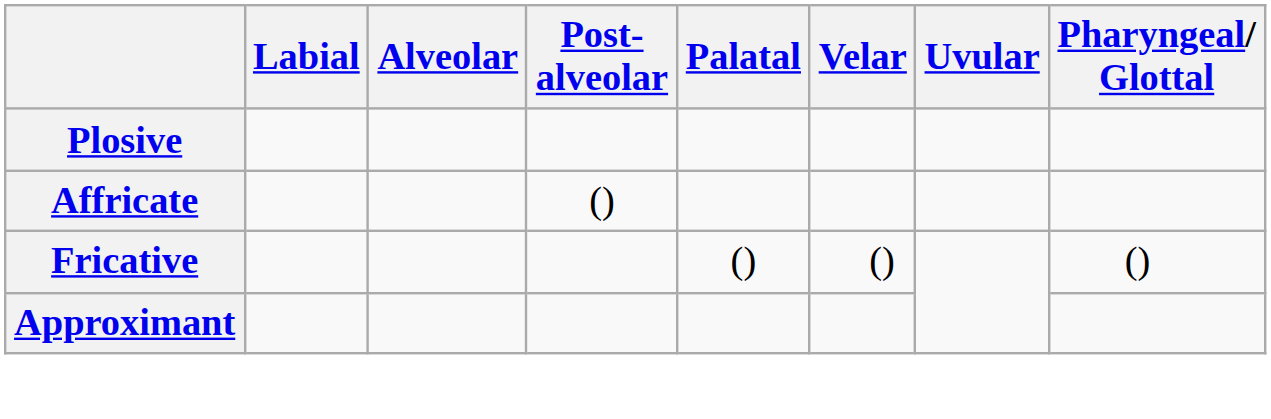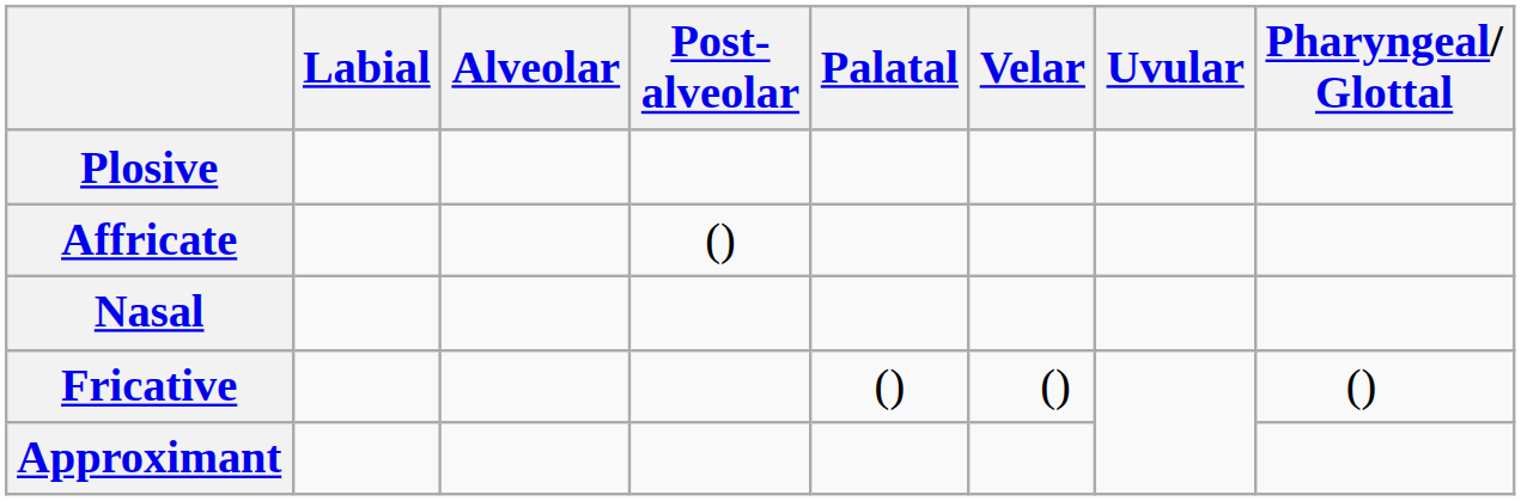+ row: Nasal
